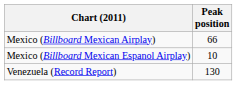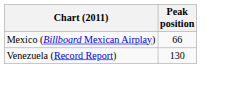- row: Mexico (Billboard Mexican Espanol Airplay) | 10
